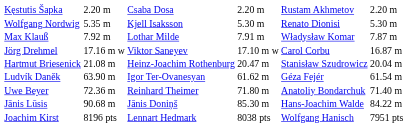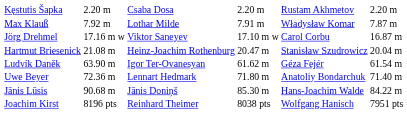- row: Wolfgang Nordwig | 5.35 m | Kjell Isaksson | 5.30 m | Renato Dionisi | 5.30 m
Uwe Beyer | column 4: Reinhard Theimer -> Lennart Hedmark
Joachim Kirst | column 4: Lennart Hedmark -> Reinhard Theimer
